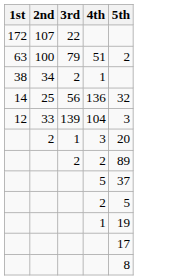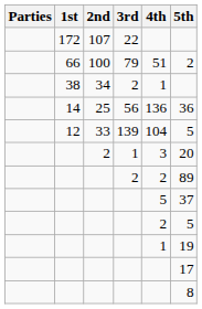+ column: Parties
100 | 1st: 63 -> 66
25 | 5th: 32 -> 36
33 | 5th: 3 -> 5
